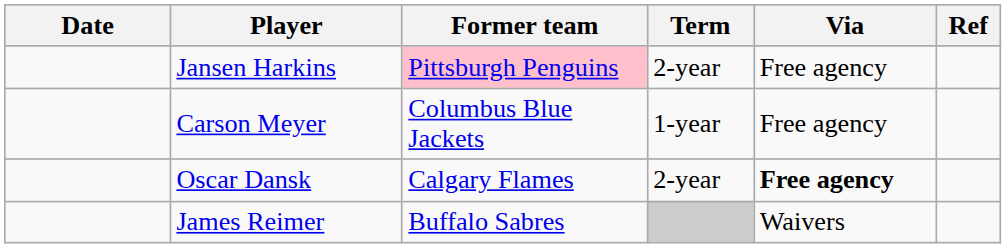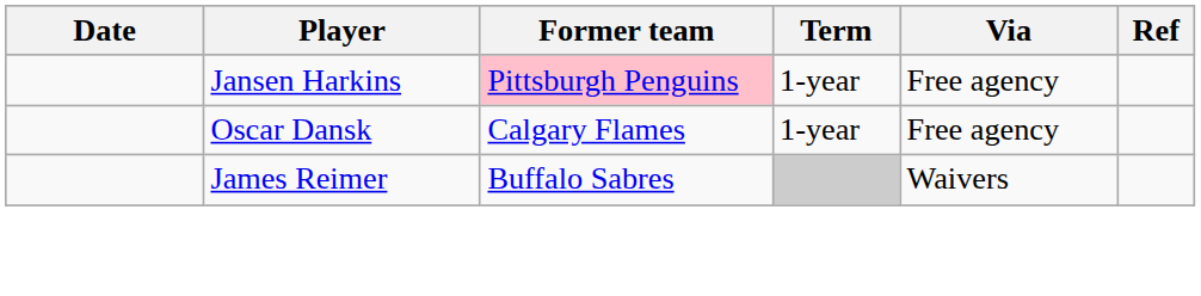Jansen Harkins | Term: 2-year -> 1-year
- row: Carson Meyer | Columbus Blue Jackets | 1-year | Free agency
Oscar Dansk | Term: 2-year -> 1-year
Oscar Dansk | Via: bold -> normal
